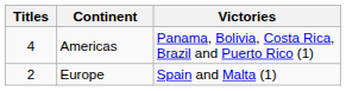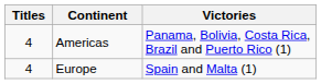Europe | Titles: 2 -> 4
